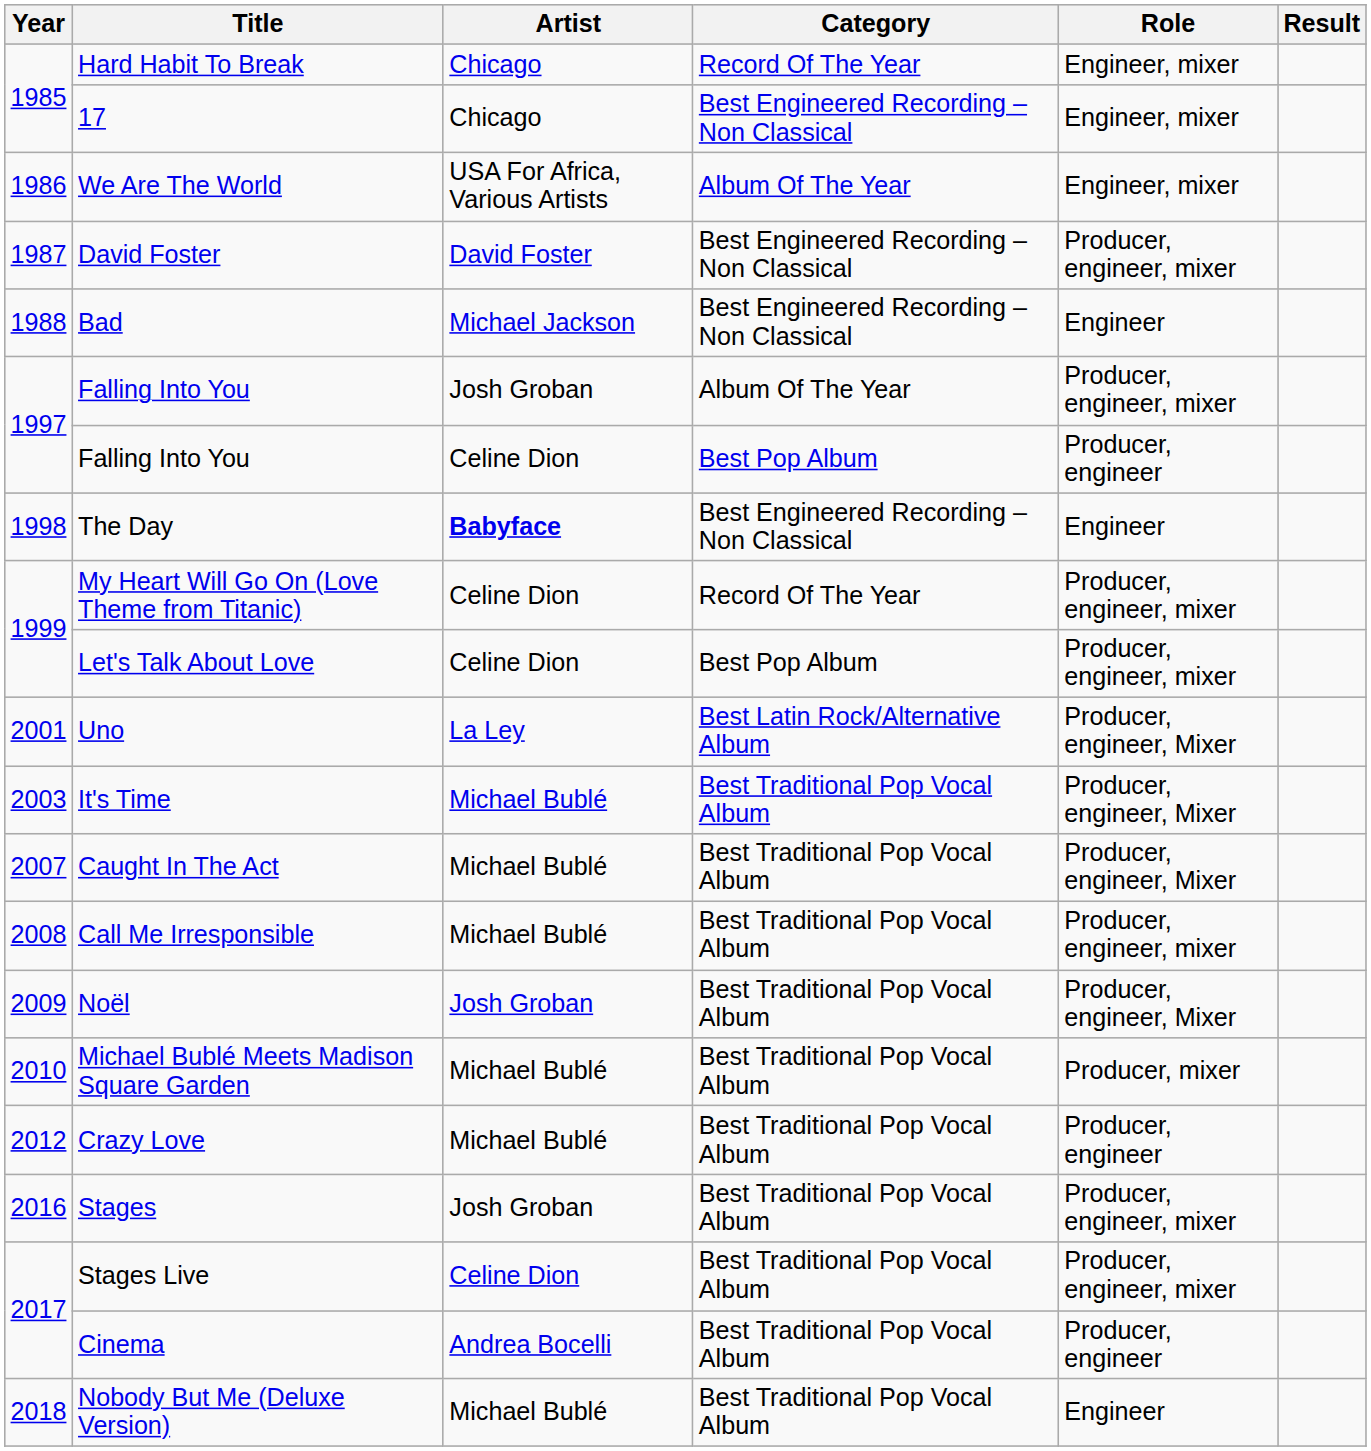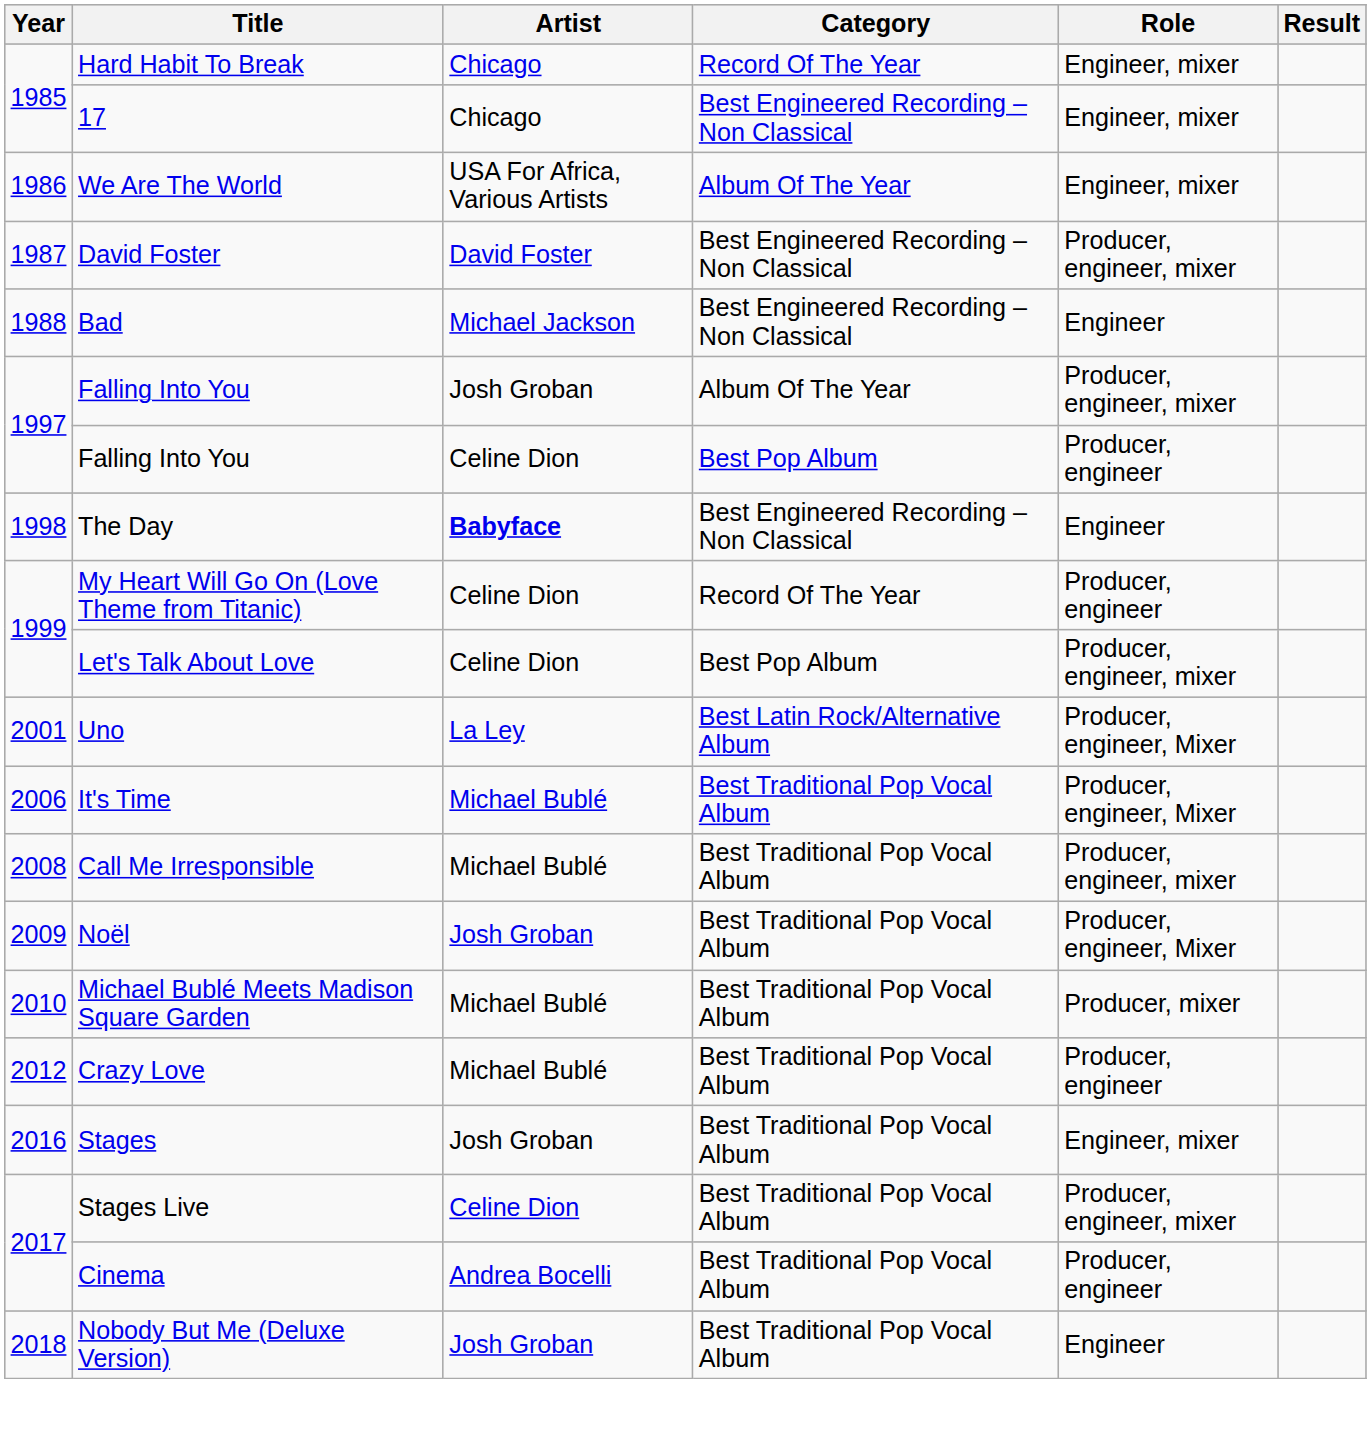My Heart Will Go On (Love Theme from Titanic) | Role: Producer, engineer, mixer -> Producer, engineer
It's Time | Year: 2003 -> 2006
- row: 2007 | Caught In The Act | Michael Bublé | Best Traditional Pop Vocal Album | Producer, engineer, Mixer
Stages | Role: Producer, engineer, mixer -> Engineer, mixer
Nobody But Me (Deluxe Version) | Artist: Michael Bublé -> Josh Groban
